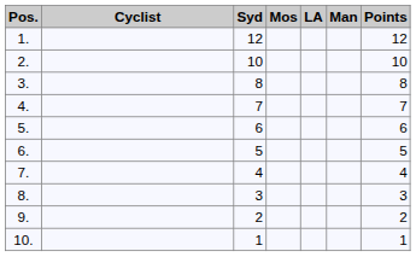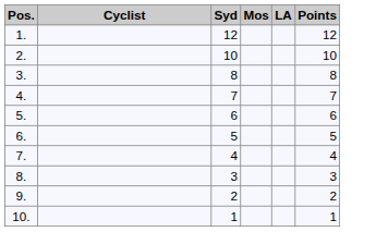- column: Man
